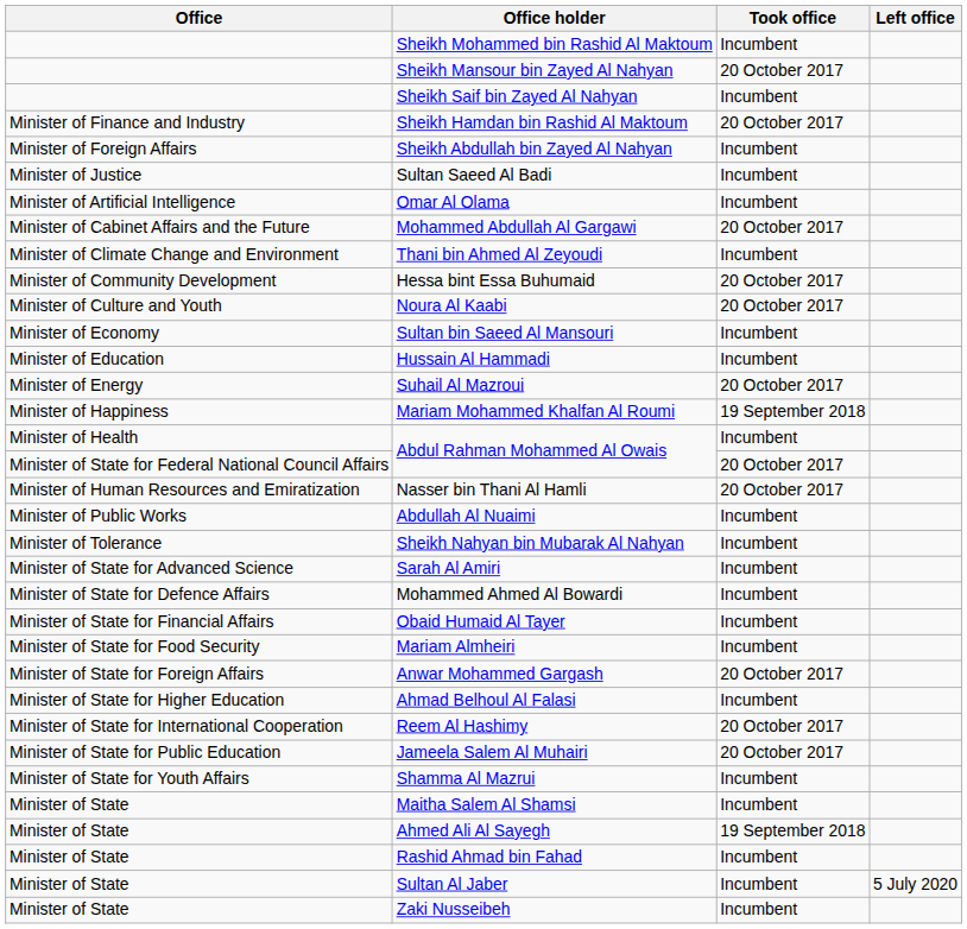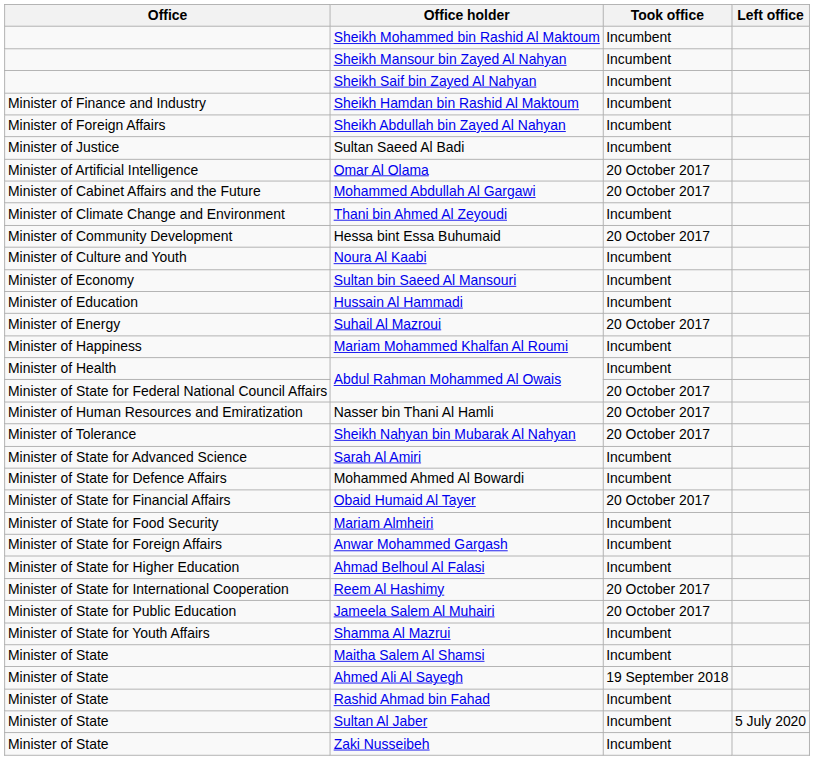Sheikh Mansour bin Zayed Al Nahyan | Took office: 20 October 2017 -> Incumbent
Sheikh Hamdan bin Rashid Al Maktoum | Took office: 20 October 2017 -> Incumbent
Omar Al Olama | Took office: Incumbent -> 20 October 2017
Noura Al Kaabi | Took office: 20 October 2017 -> Incumbent
Mariam Mohammed Khalfan Al Roumi | Took office: 19 September 2018 -> Incumbent
- row: Minister of Public Works | Abdullah Al Nuaimi | Incumbent
Sheikh Nahyan bin Mubarak Al Nahyan | Took office: Incumbent -> 20 October 2017
Obaid Humaid Al Tayer | Took office: Incumbent -> 20 October 2017
Anwar Mohammed Gargash | Took office: 20 October 2017 -> Incumbent
